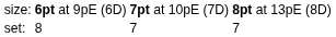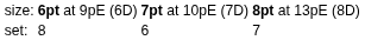set: | column 3: 7 -> 6
